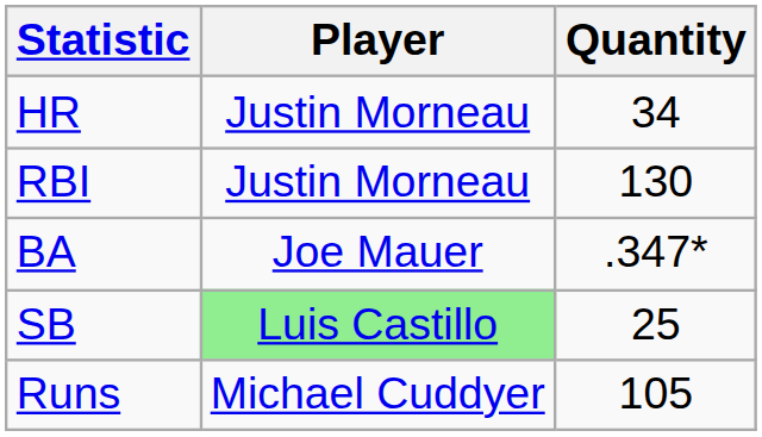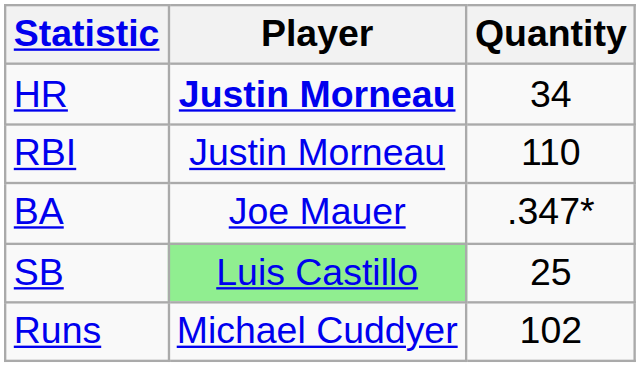HR | Player: normal -> bold
RBI | Quantity: 130 -> 110
Runs | Quantity: 105 -> 102
